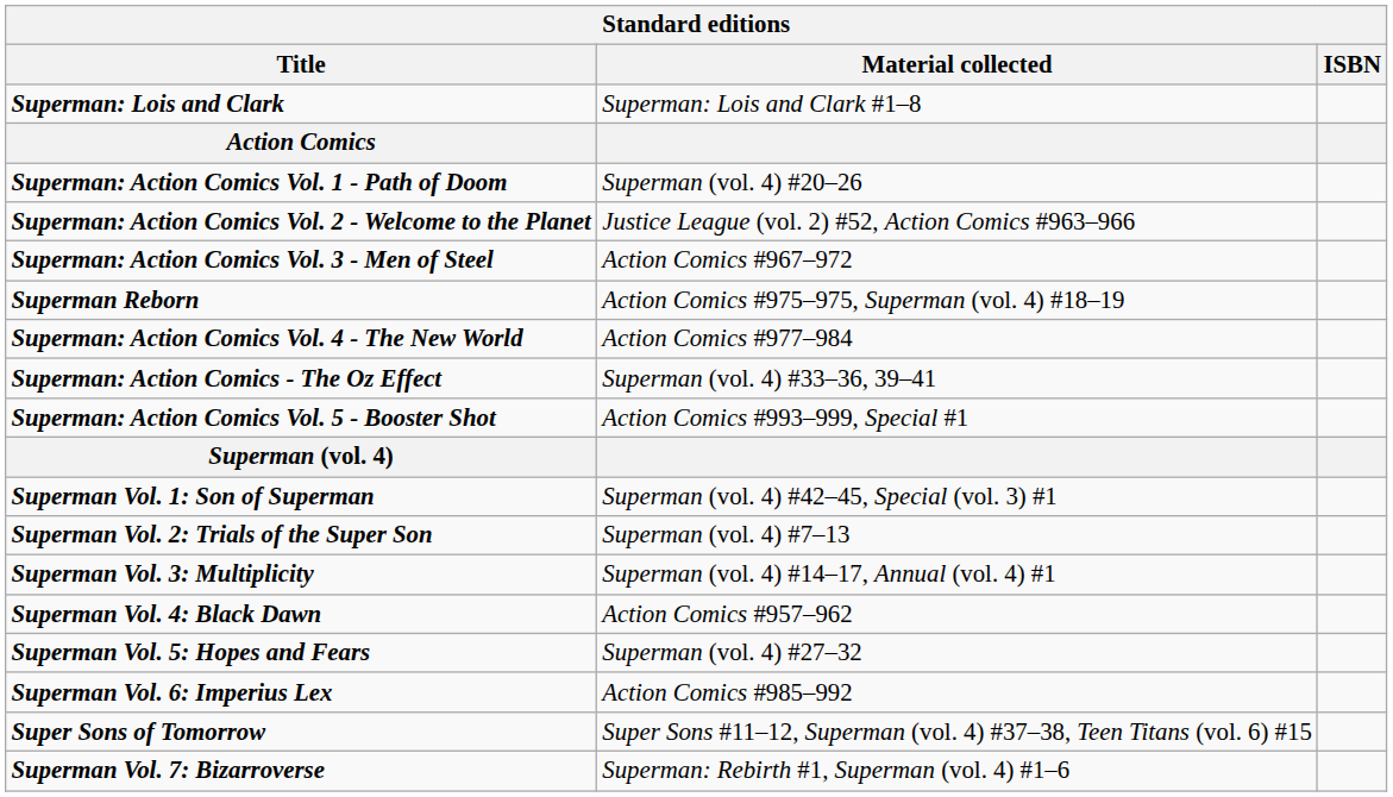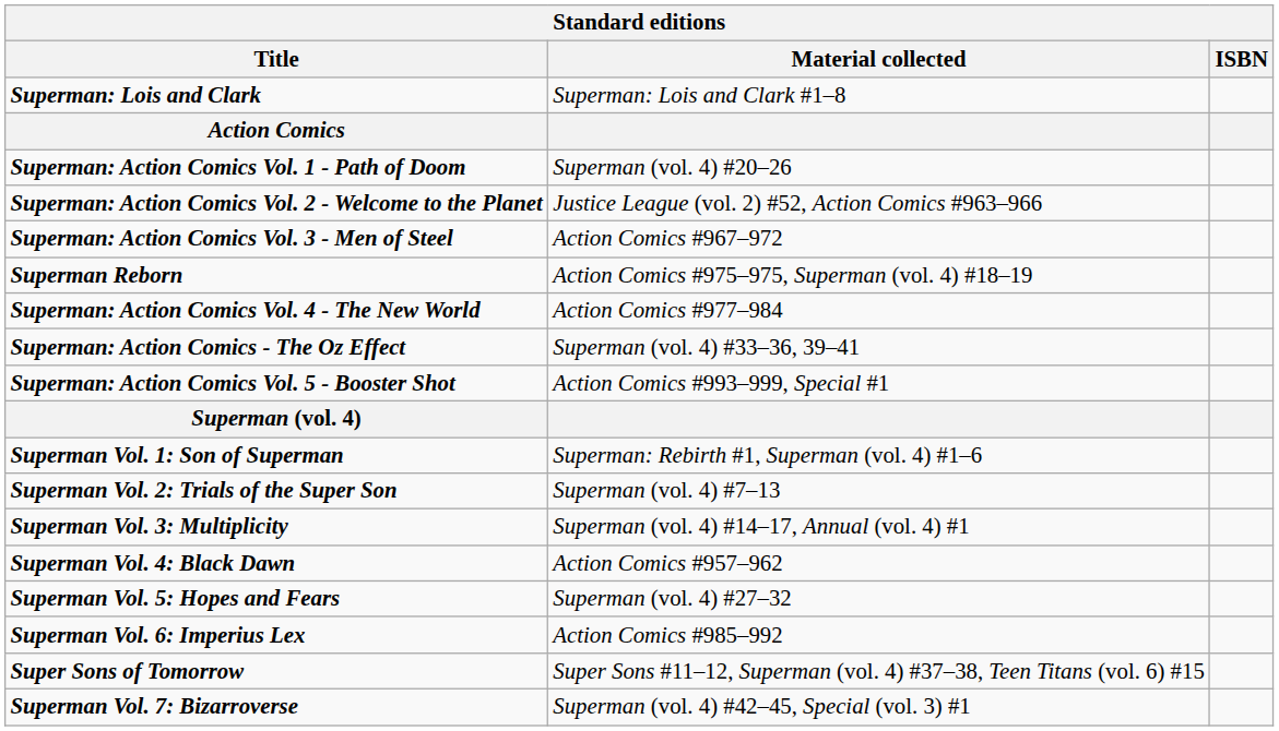Superman Vol. 1: Son of Superman | Material collected: Superman (vol. 4) #42–45, Special (vol. 3) #1 -> Superman: Rebirth #1, Superman (vol. 4) #1–6
Superman Vol. 7: Bizarroverse | Material collected: Superman: Rebirth #1, Superman (vol. 4) #1–6 -> Superman (vol. 4) #42–45, Special (vol. 3) #1
